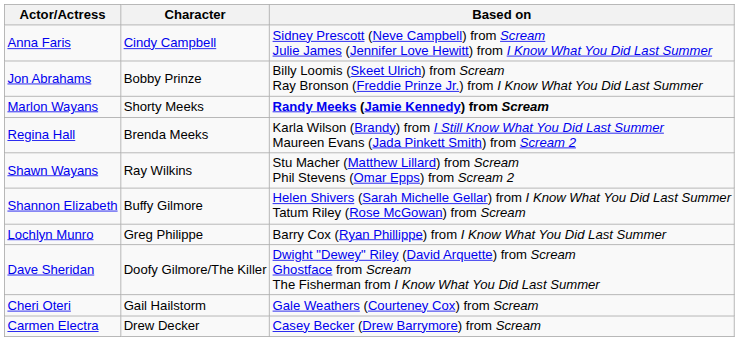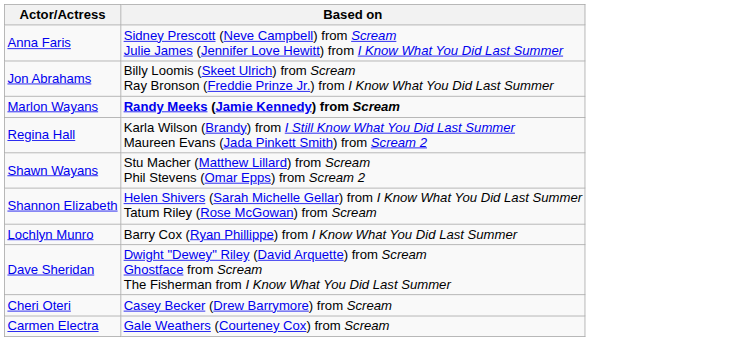- column: Character | Cindy Campbell | Bobby Prinze | Shorty Meeks | Brenda Meeks | Ray Wilkins | Buffy Gilmore | Greg Philippe | Doofy Gilmore/The Killer | Gail Hailstorm | Drew Decker
Cheri Oteri | Based on: Gale Weathers (Courteney Cox) from Scream -> Casey Becker (Drew Barrymore) from Scream
Carmen Electra | Based on: Casey Becker (Drew Barrymore) from Scream -> Gale Weathers (Courteney Cox) from Scream
